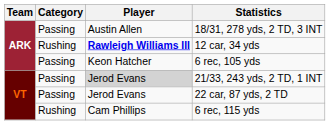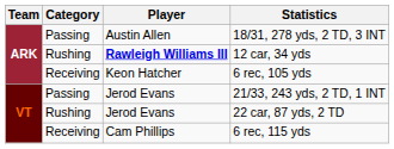6 rec, 105 yds | Category: Passing -> Receiving
21/33, 243 yds, 2 TD, 1 INT | Player: lightgrey background -> no background
22 car, 87 yds, 2 TD | Category: Passing -> Rushing
6 rec, 115 yds | Category: Rushing -> Receiving
